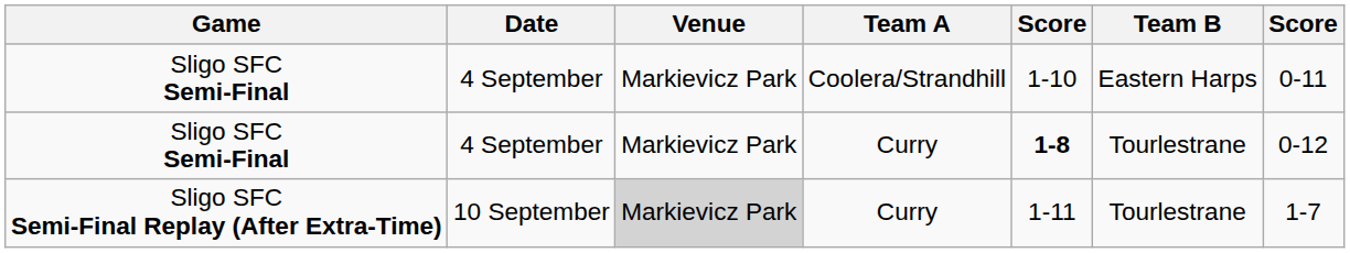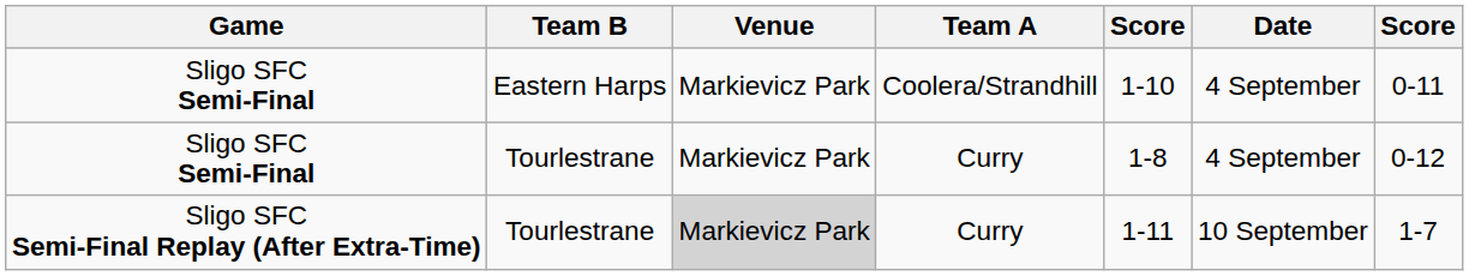columns swapped: Date <-> Team B
Sligo SFC Semi-Final / Curry | column 5: bold -> normal
